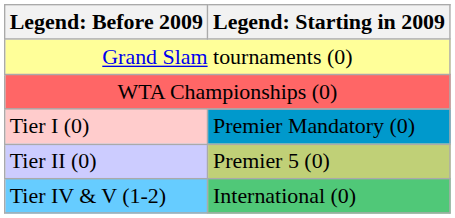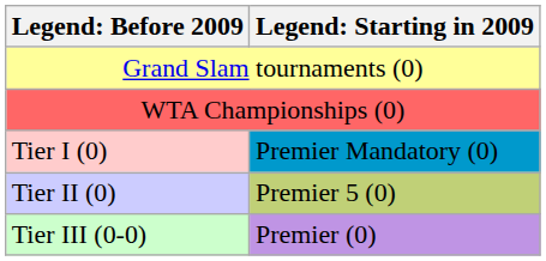+ row: Tier III (0-0) | Premier (0)
- row: Tier IV & V (1-2) | International (0)
